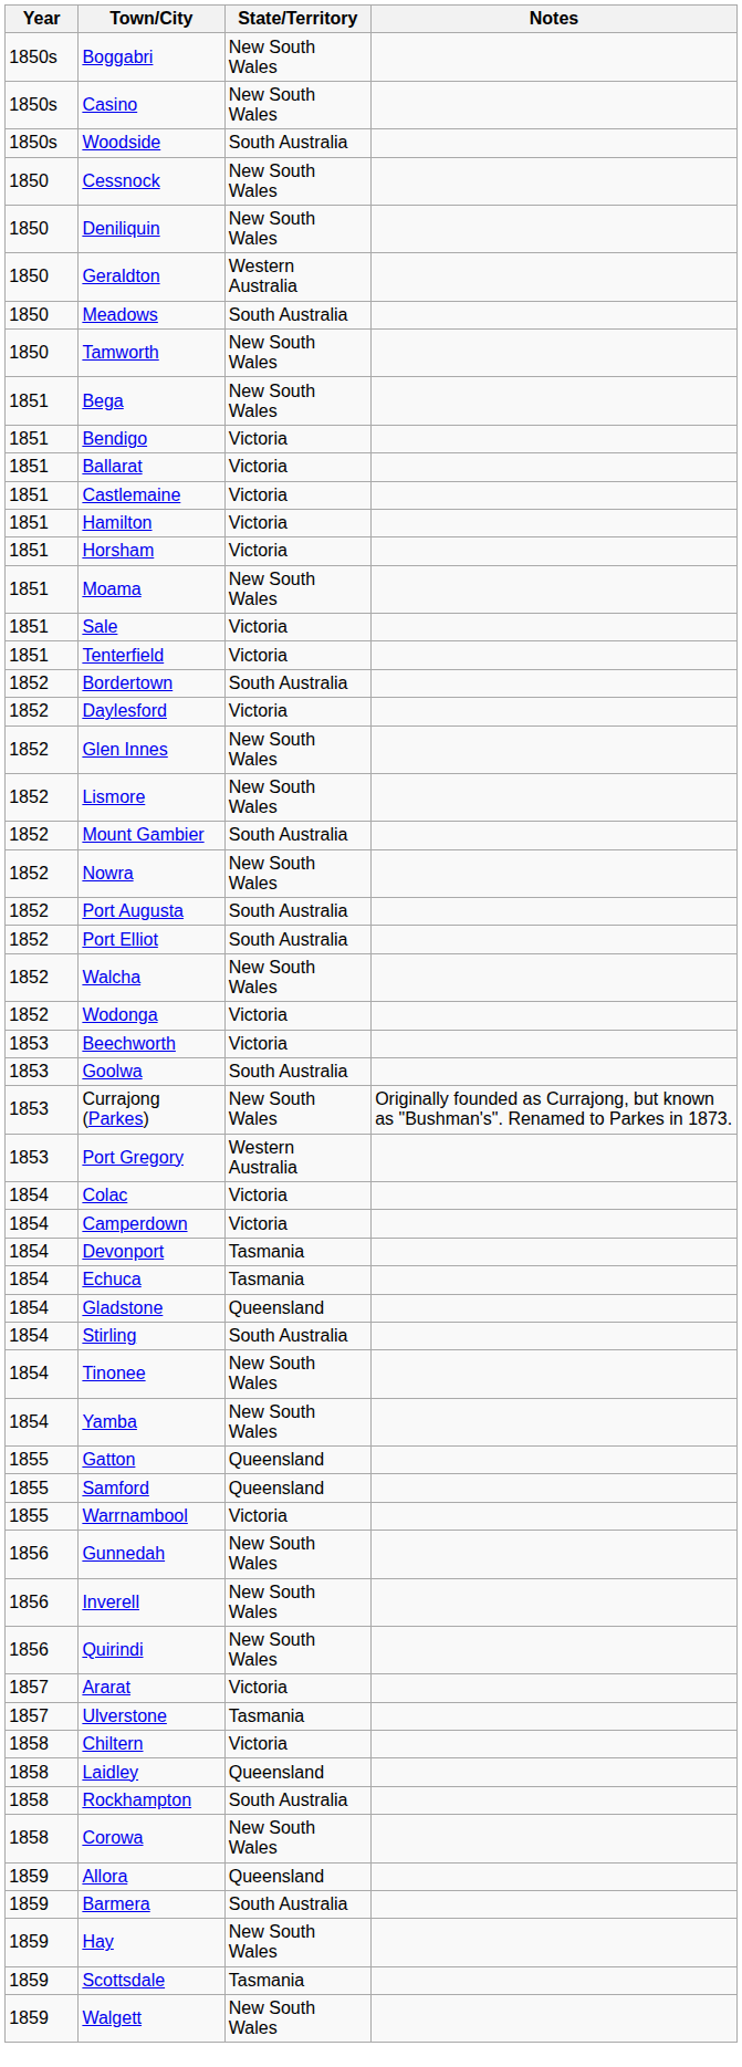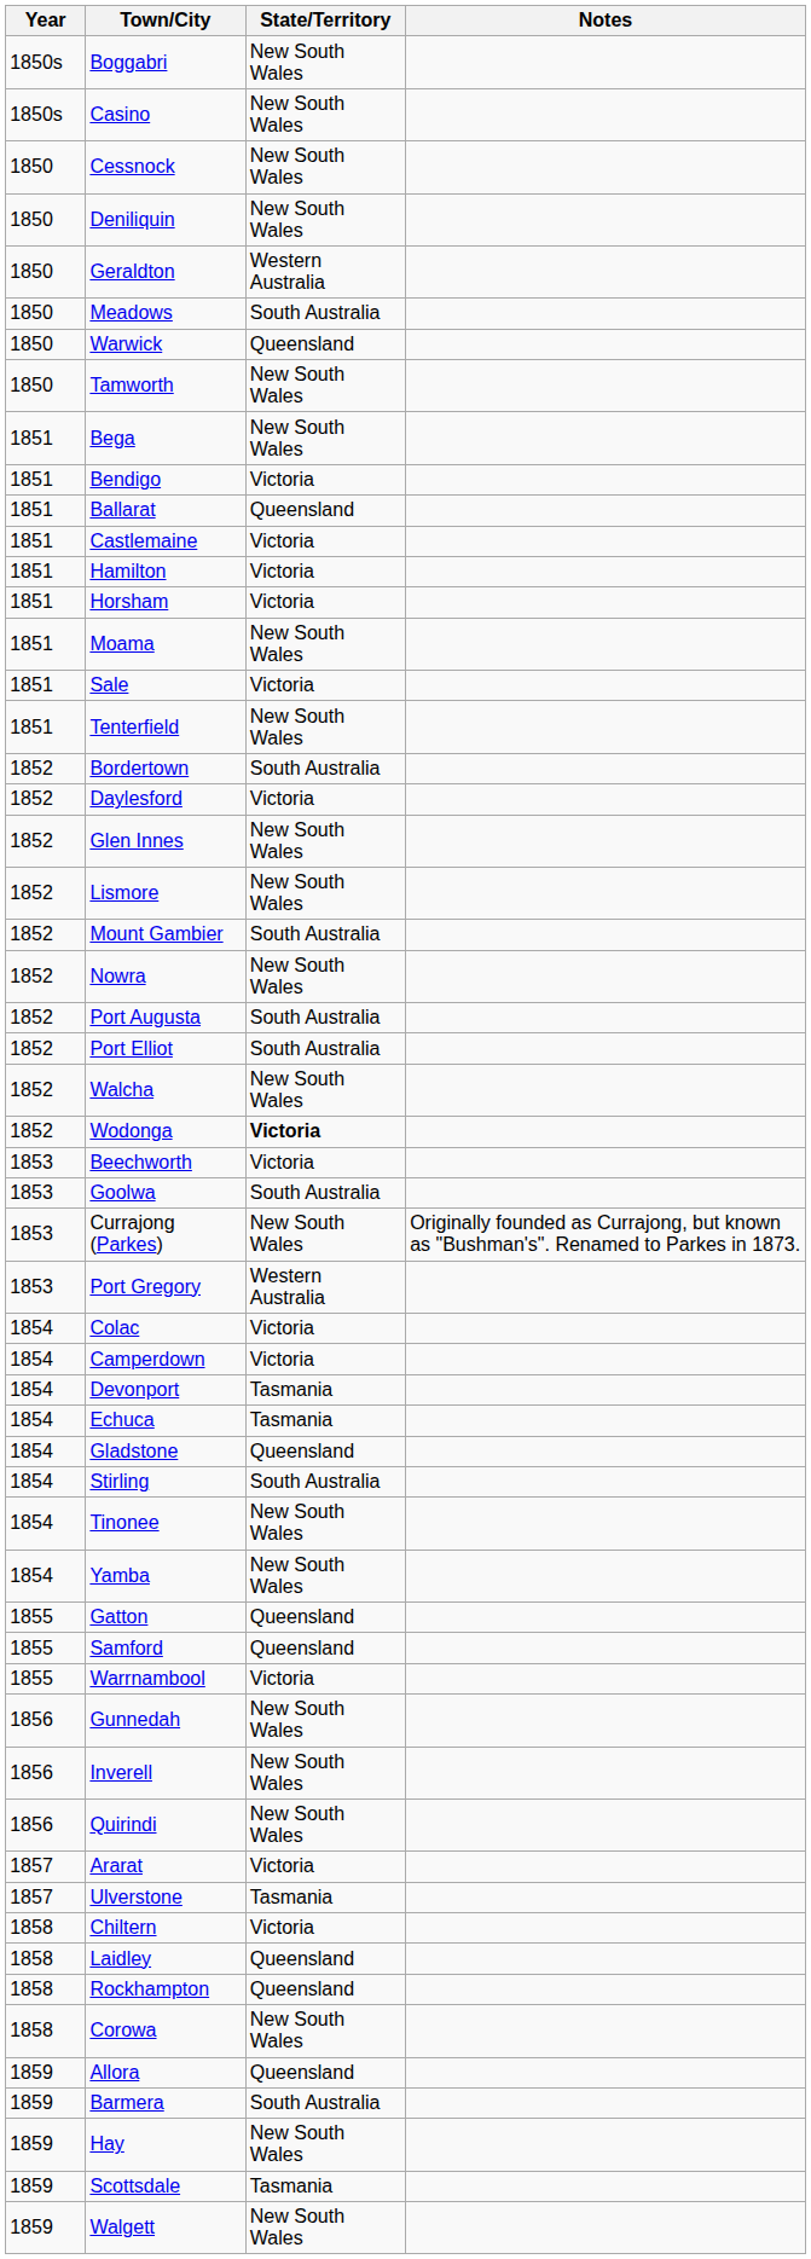- row: 1850s | Woodside | South Australia
+ row: 1850 | Warwick | Queensland
Ballarat | State/Territory: Victoria -> Queensland
Tenterfield | State/Territory: Victoria -> New South Wales
Wodonga | State/Territory: normal -> bold
Rockhampton | State/Territory: South Australia -> Queensland
